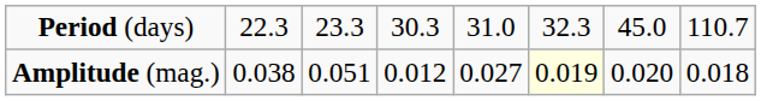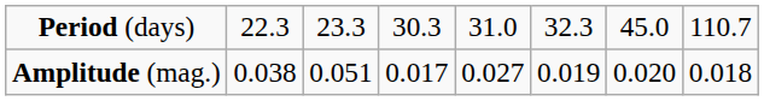Amplitude (mag.) | column 4: 0.012 -> 0.017
Amplitude (mag.) | column 6: lightyellow background -> no background
